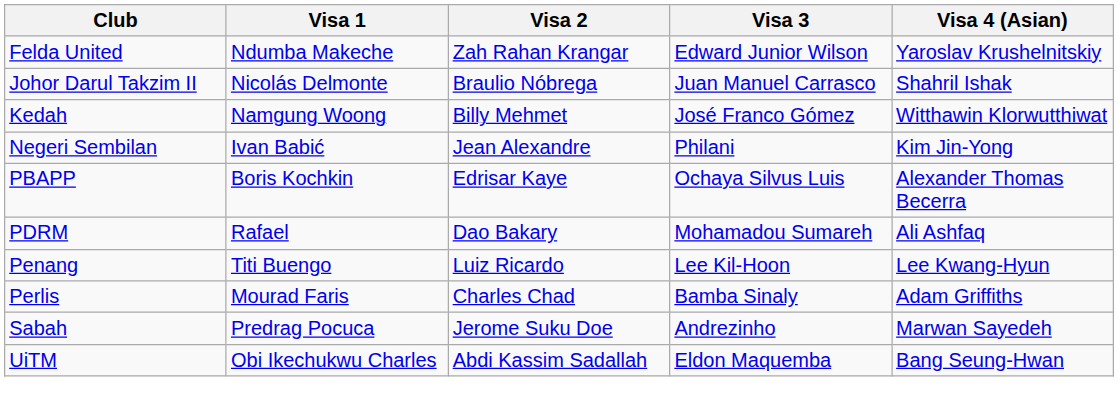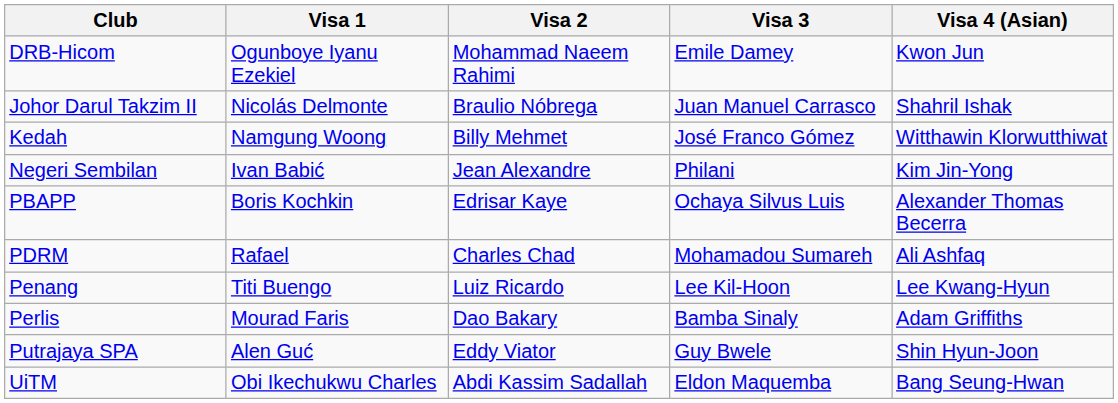+ row: DRB-Hicom | Ogunboye Iyanu Ezekiel | Mohammad Naeem Rahimi | Emile Damey | Kwon Jun
- row: Felda United | Ndumba Makeche | Zah Rahan Krangar | Edward Junior Wilson | Yaroslav Krushelnitskiy
PDRM | Visa 2: Dao Bakary -> Charles Chad
Perlis | Visa 2: Charles Chad -> Dao Bakary
+ row: Putrajaya SPA | Alen Guć | Eddy Viator | Guy Bwele | Shin Hyun-Joon
- row: Sabah | Predrag Pocuca | Jerome Suku Doe | Andrezinho | Marwan Sayedeh
